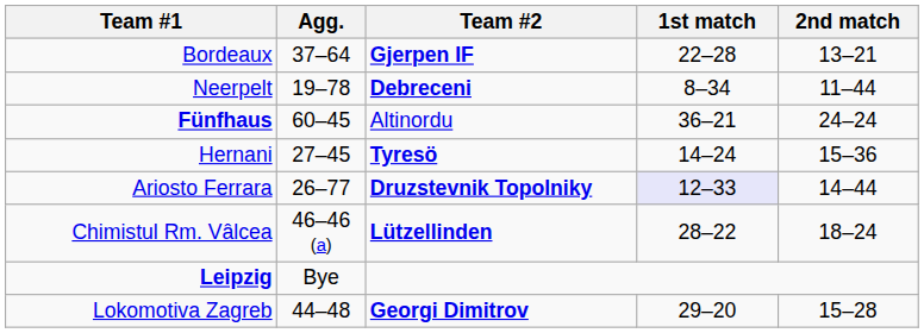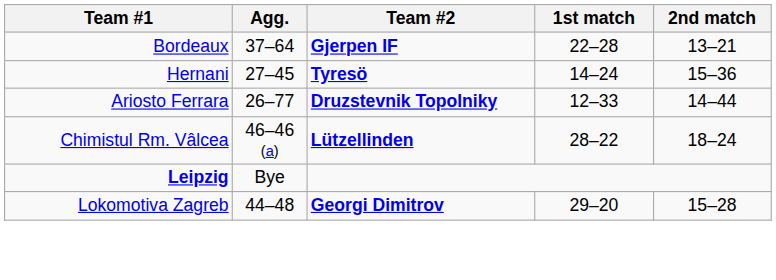- row: Neerpelt | 19–78 | Debreceni | 8–34 | 11–44
- row: Fünfhaus | 60–45 | Altinordu | 36–21 | 24–24
Ariosto Ferrara | 1st match: lavender background -> no background
